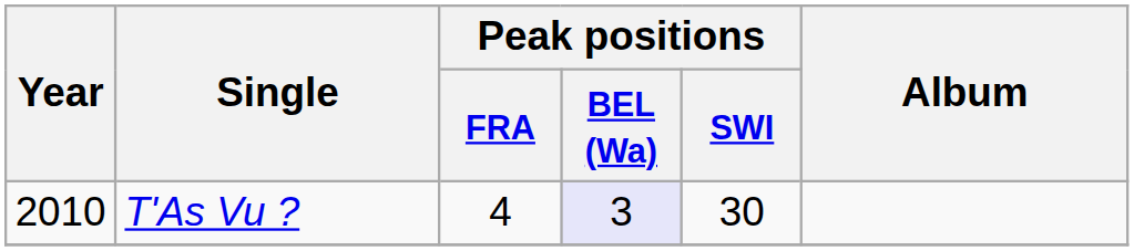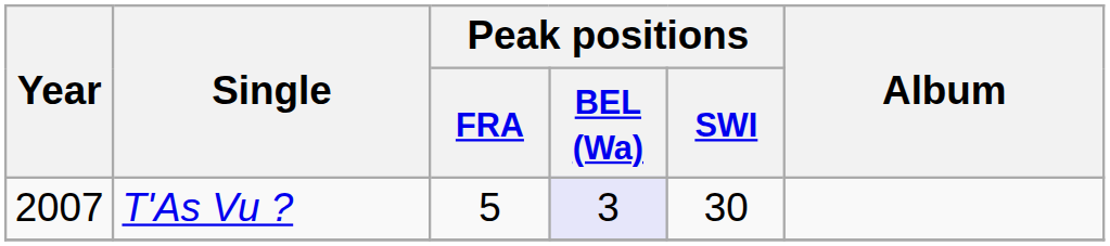T'As Vu ? | Year: 2010 -> 2007
T'As Vu ? | Peak positions / FRA: 4 -> 5
